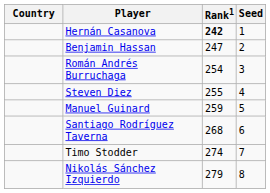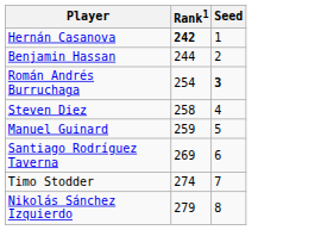- column: Country
Benjamin Hassan | Rank1: 247 -> 244
Román Andrés Burruchaga | Seed: normal -> bold
Steven Diez | Rank1: 255 -> 258
Santiago Rodríguez Taverna | Rank1: 268 -> 269
